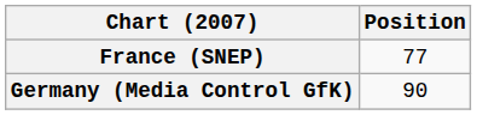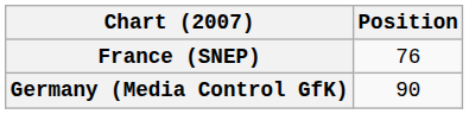France (SNEP) | Position: 77 -> 76
